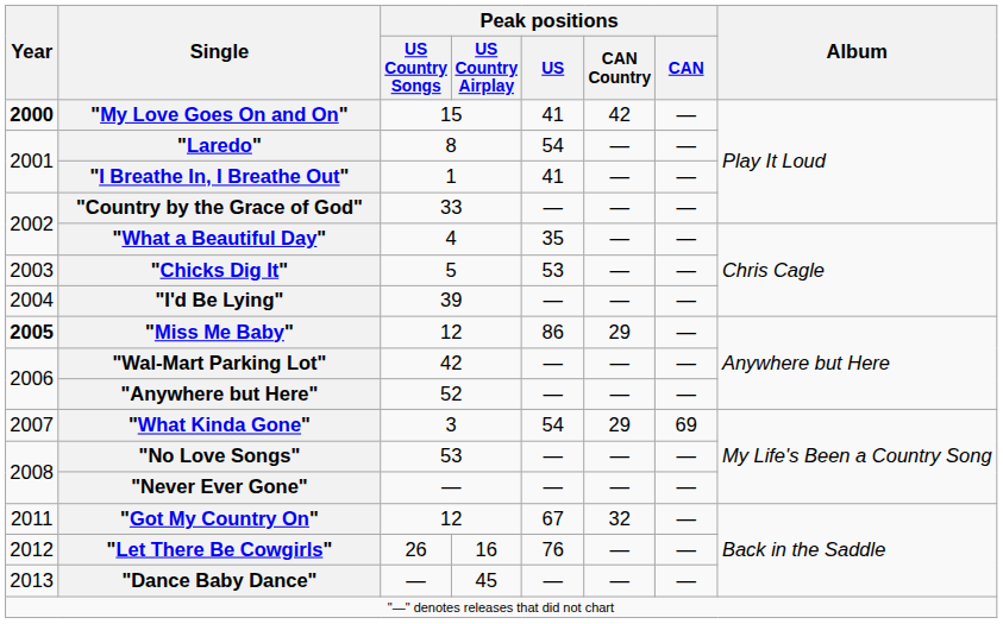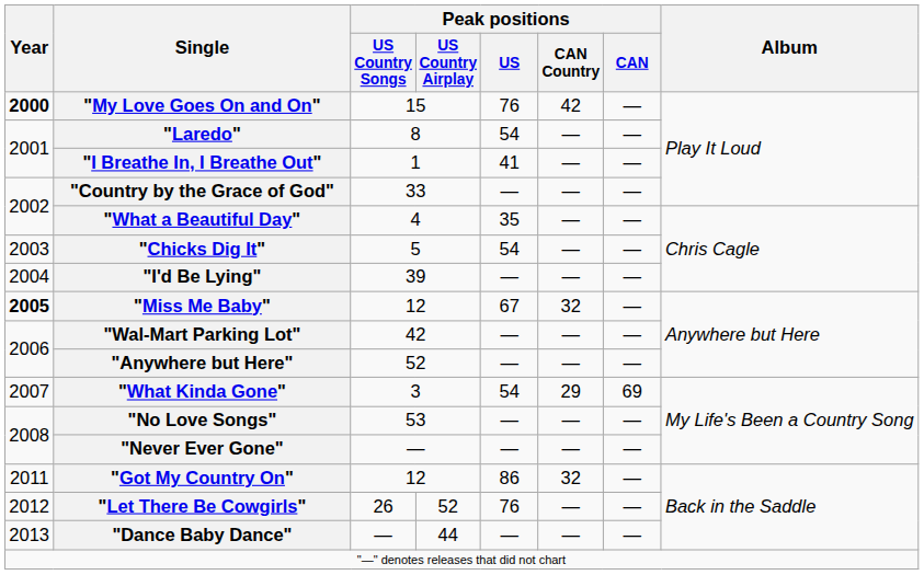"My Love Goes On and On" | Peak positions / US: 41 -> 76
"Chicks Dig It" | Peak positions / US: 53 -> 54
"Miss Me Baby" | Peak positions / US: 86 -> 67
"Miss Me Baby" | Peak positions / CAN Country: 29 -> 32
"Got My Country On" | Peak positions / US: 67 -> 86
"Let There Be Cowgirls" | Peak positions / US Country Airplay: 16 -> 52
"Dance Baby Dance" | Peak positions / US Country Airplay: 45 -> 44
